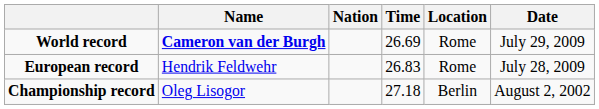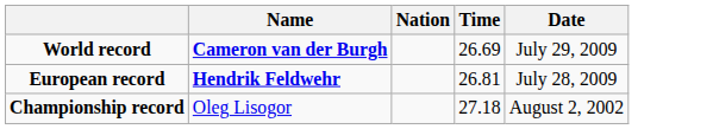- column: Location | Rome | Rome | Berlin
European record | Name: normal -> bold
European record | Time: 26.83 -> 26.81
